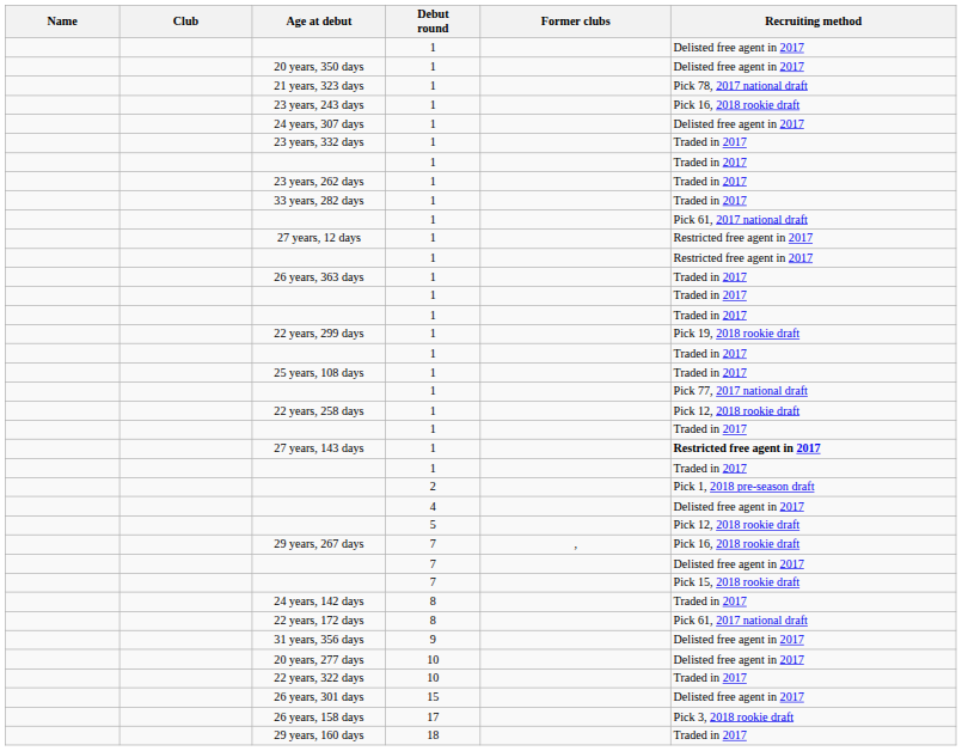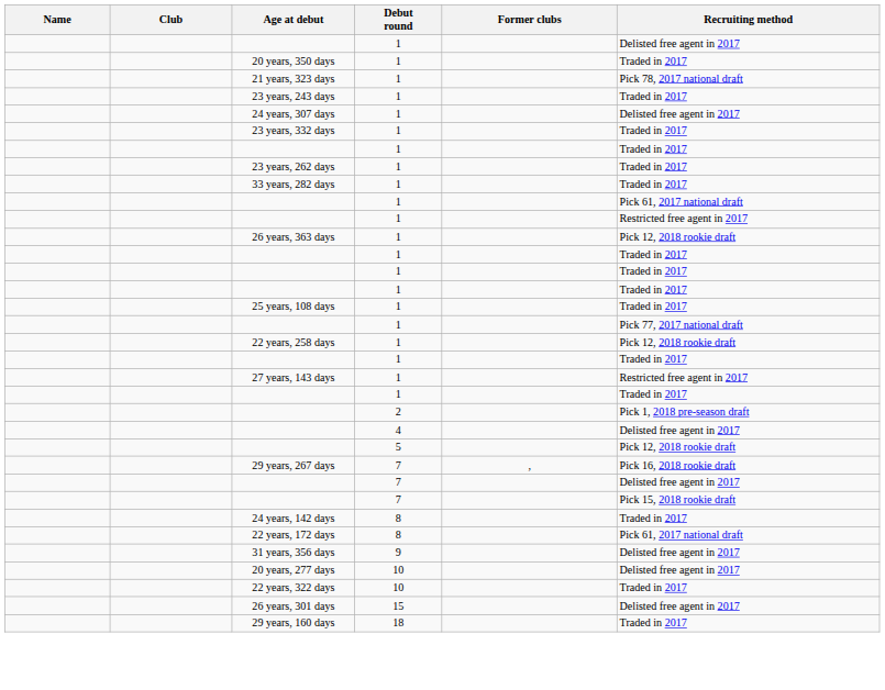20 years, 350 days | Recruiting method: Delisted free agent in 2017 -> Traded in 2017
23 years, 243 days | Recruiting method: Pick 16, 2018 rookie draft -> Traded in 2017
- row: 27 years, 12 days | 1 | Restricted free agent in 2017
26 years, 363 days | Recruiting method: Traded in 2017 -> Pick 12, 2018 rookie draft
- row: 22 years, 299 days | 1 | Pick 19, 2018 rookie draft
27 years, 143 days | Recruiting method: bold -> normal
- row: 26 years, 158 days | 17 | Pick 3, 2018 rookie draft
